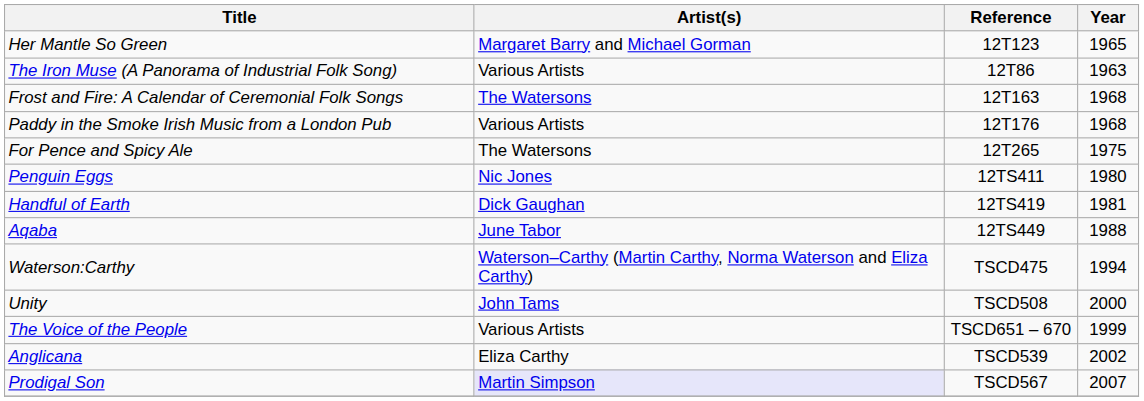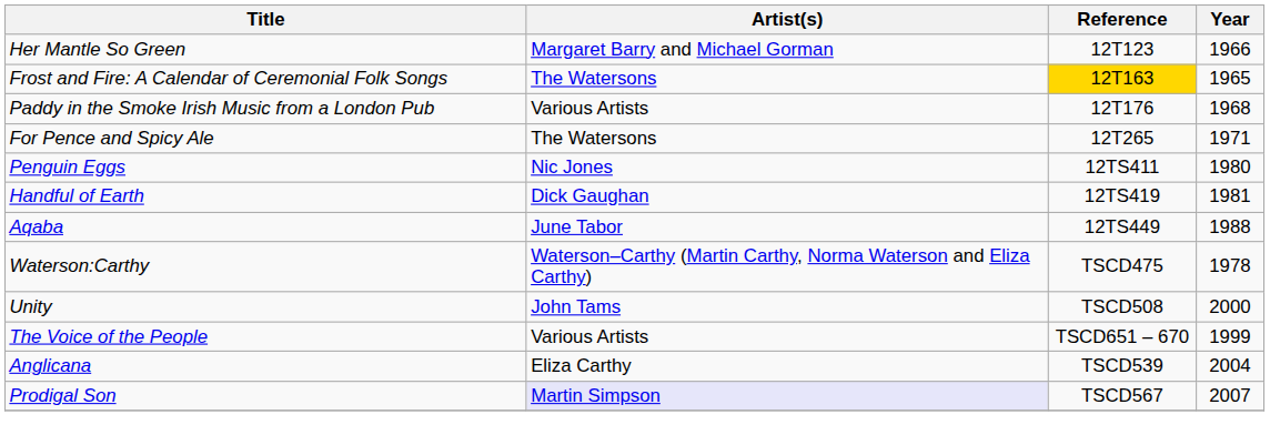Her Mantle So Green | Year: 1965 -> 1966
- row: The Iron Muse (A Panorama of Industrial Folk Song) | Various Artists | 12T86 | 1963
Frost and Fire: A Calendar of Ceremonial Folk Songs | Reference: no background -> gold background
Frost and Fire: A Calendar of Ceremonial Folk Songs | Year: 1968 -> 1965
For Pence and Spicy Ale | Year: 1975 -> 1971
Waterson:Carthy | Year: 1994 -> 1978
Anglicana | Year: 2002 -> 2004
